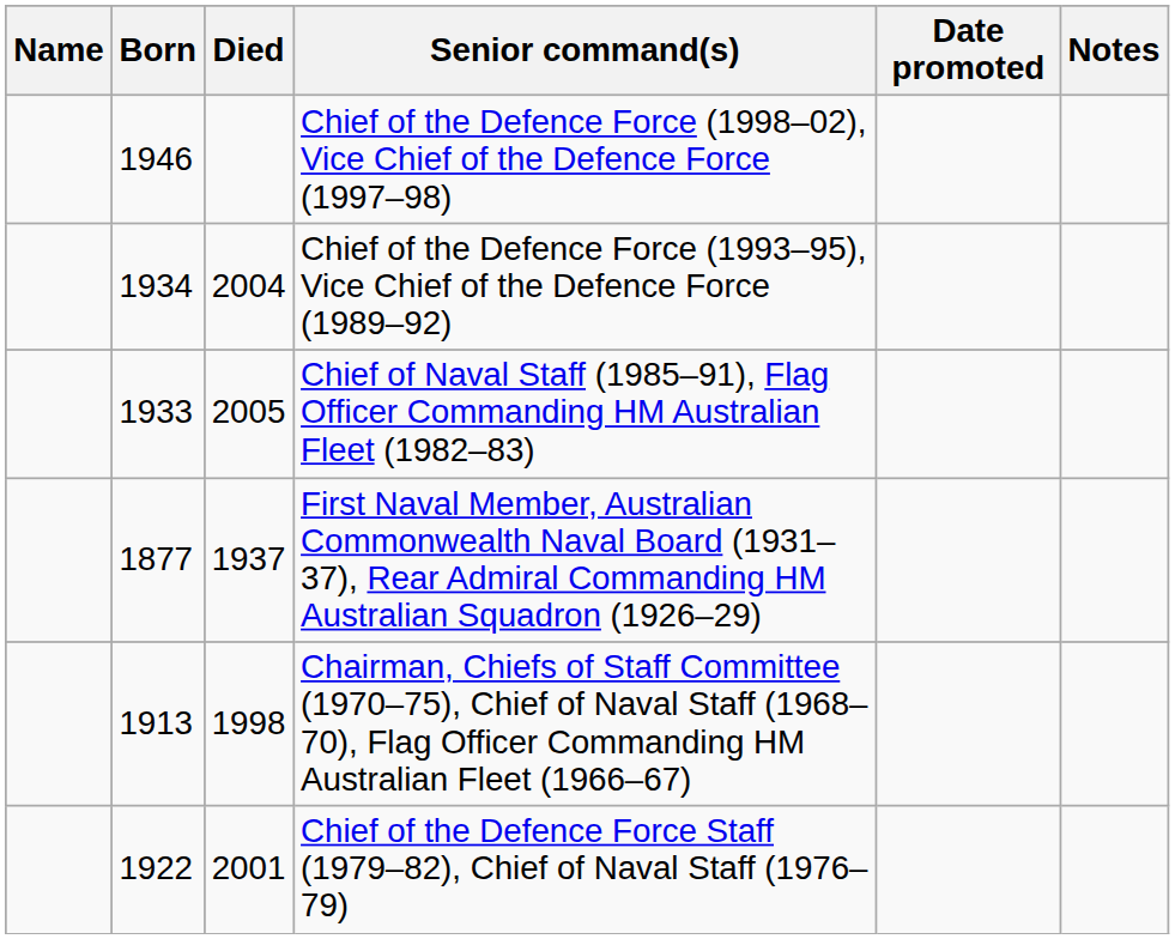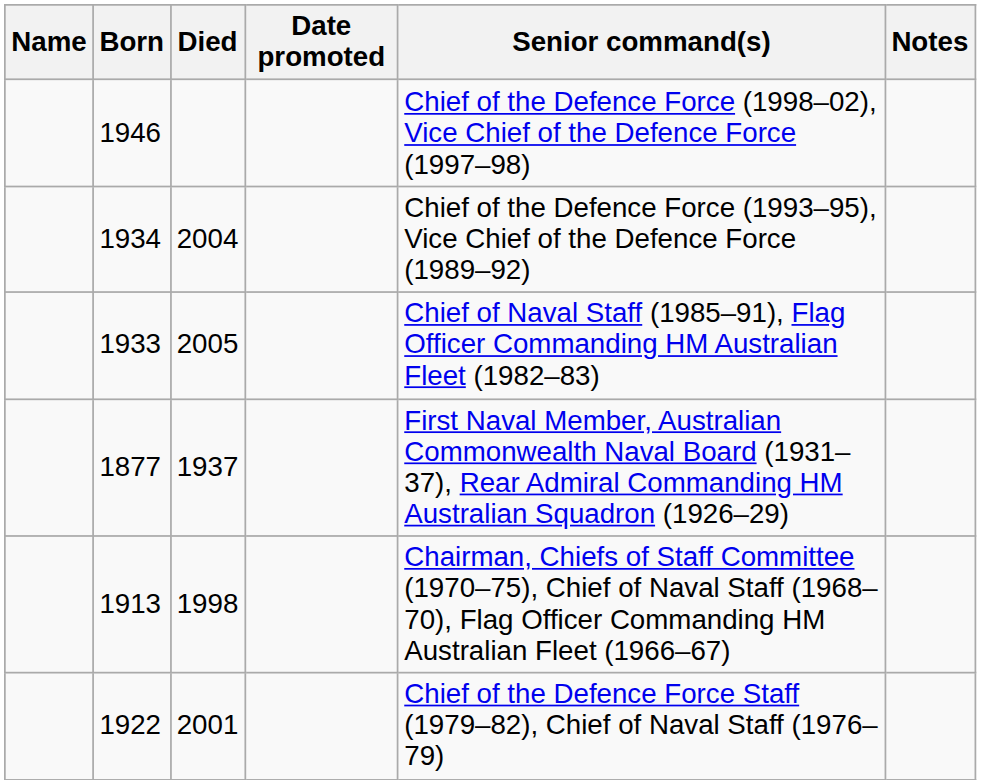columns swapped: Date promoted <-> Senior command(s)
